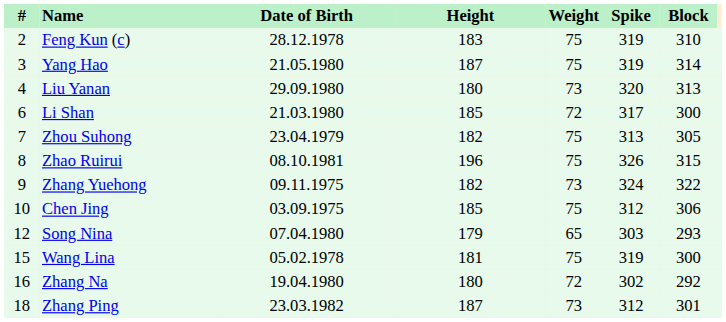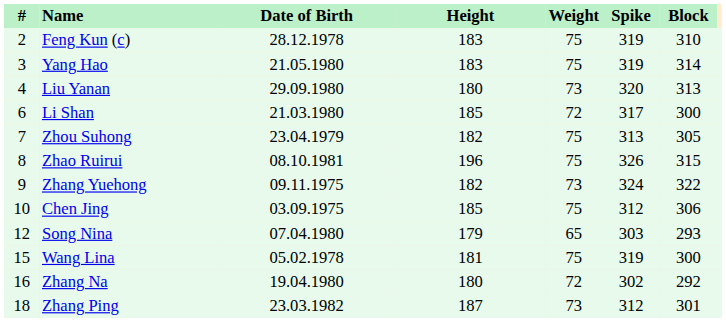Yang Hao | Height: 187 -> 183
